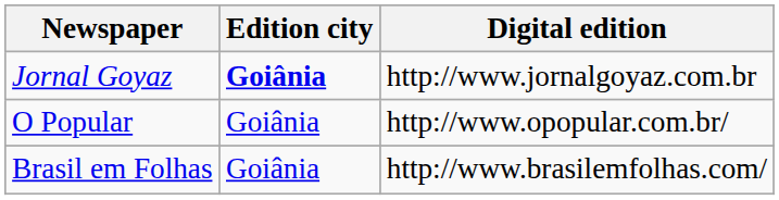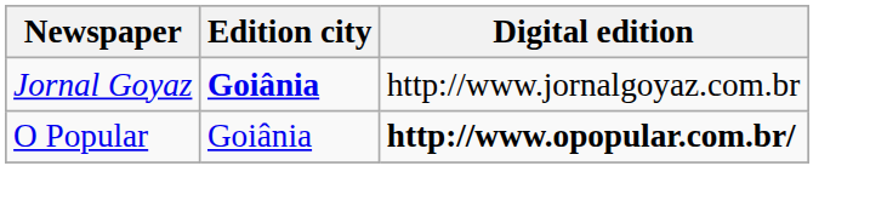O Popular | Digital edition: normal -> bold
- row: Brasil em Folhas | Goiânia | http://www.brasilemfolhas.com/
